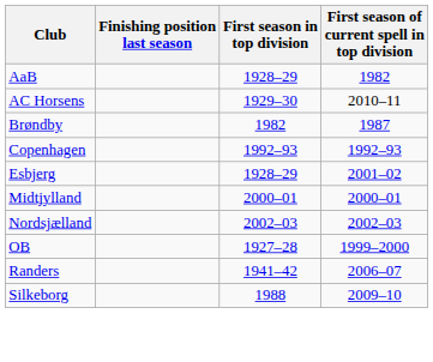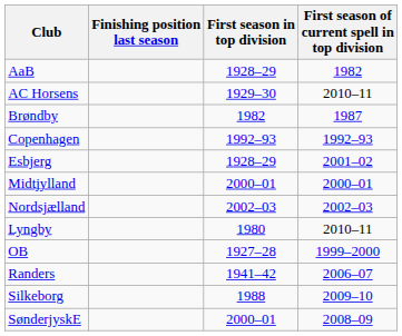+ row: Lyngby | 1980 | 2010–11
+ row: SønderjyskE | 2000–01 | 2008–09
